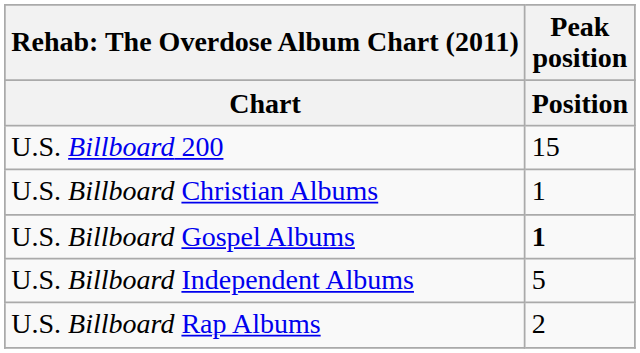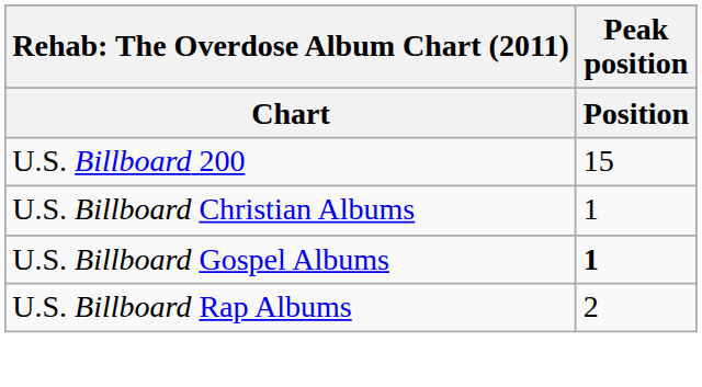- row: U.S. Billboard Independent Albums | 5
